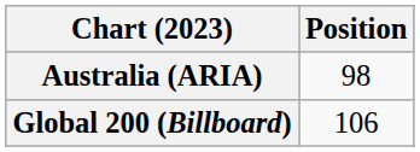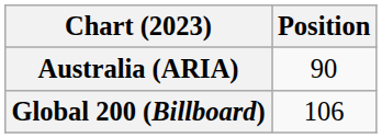Australia (ARIA) | Position: 98 -> 90
